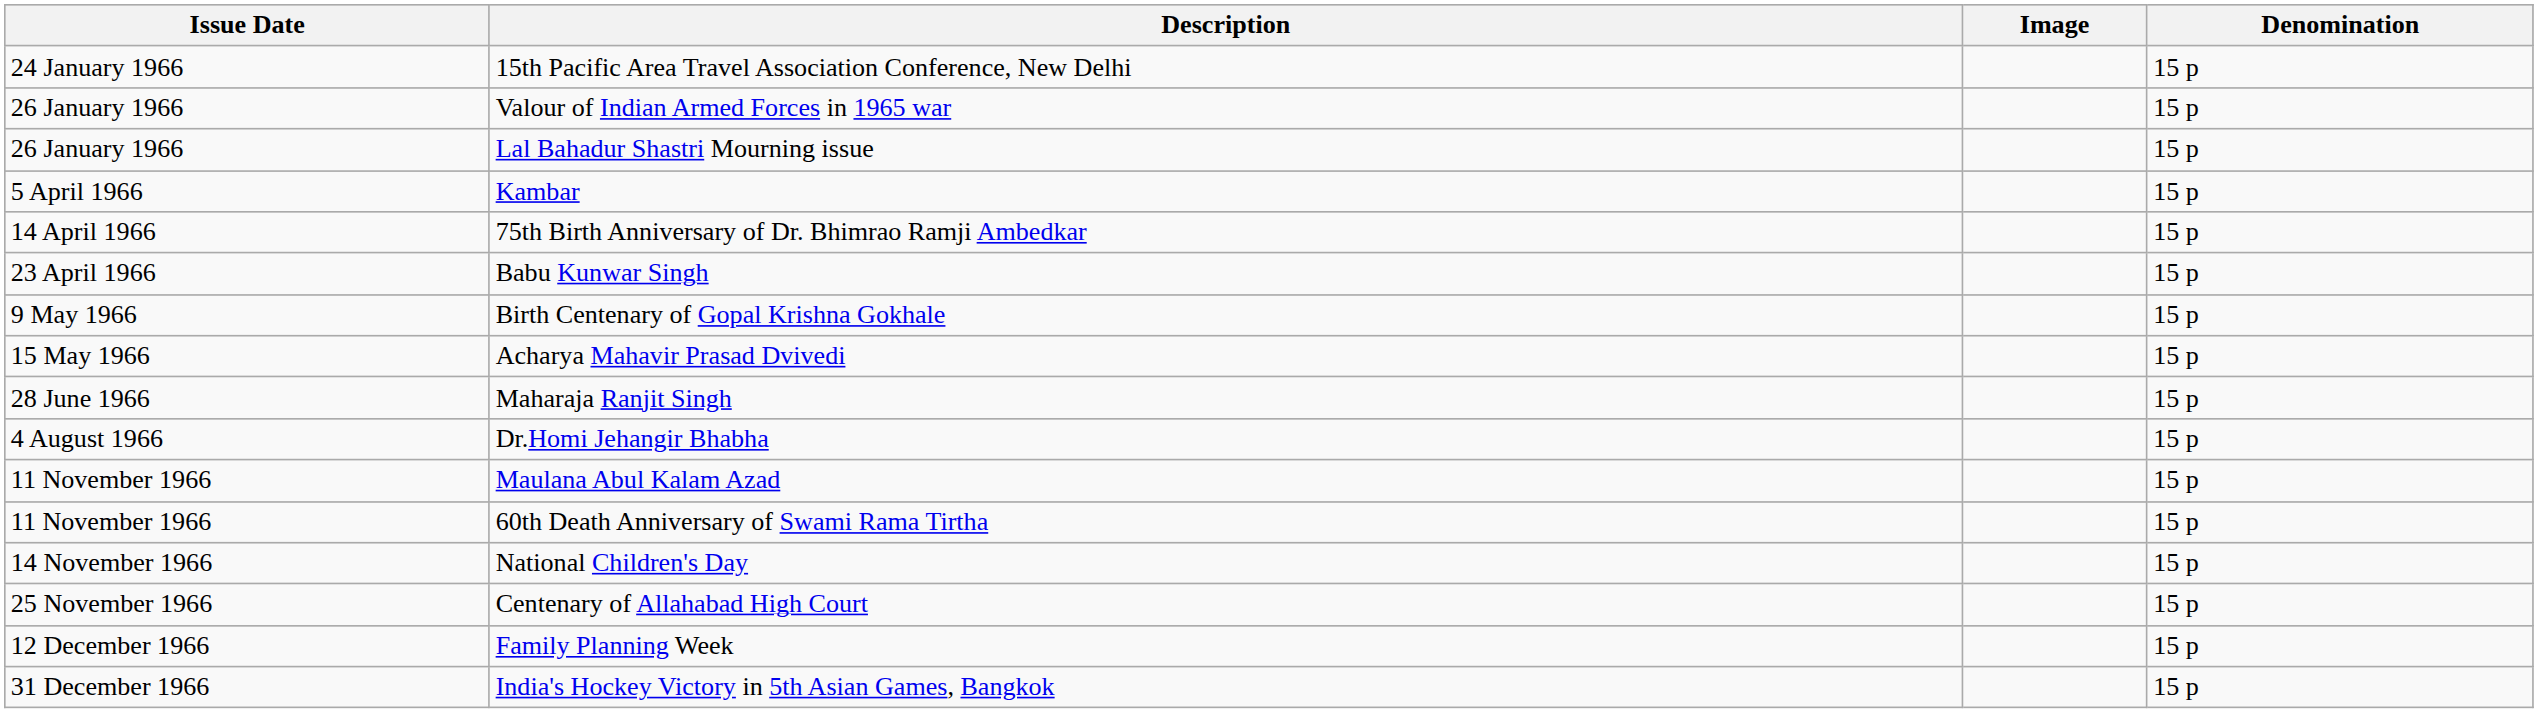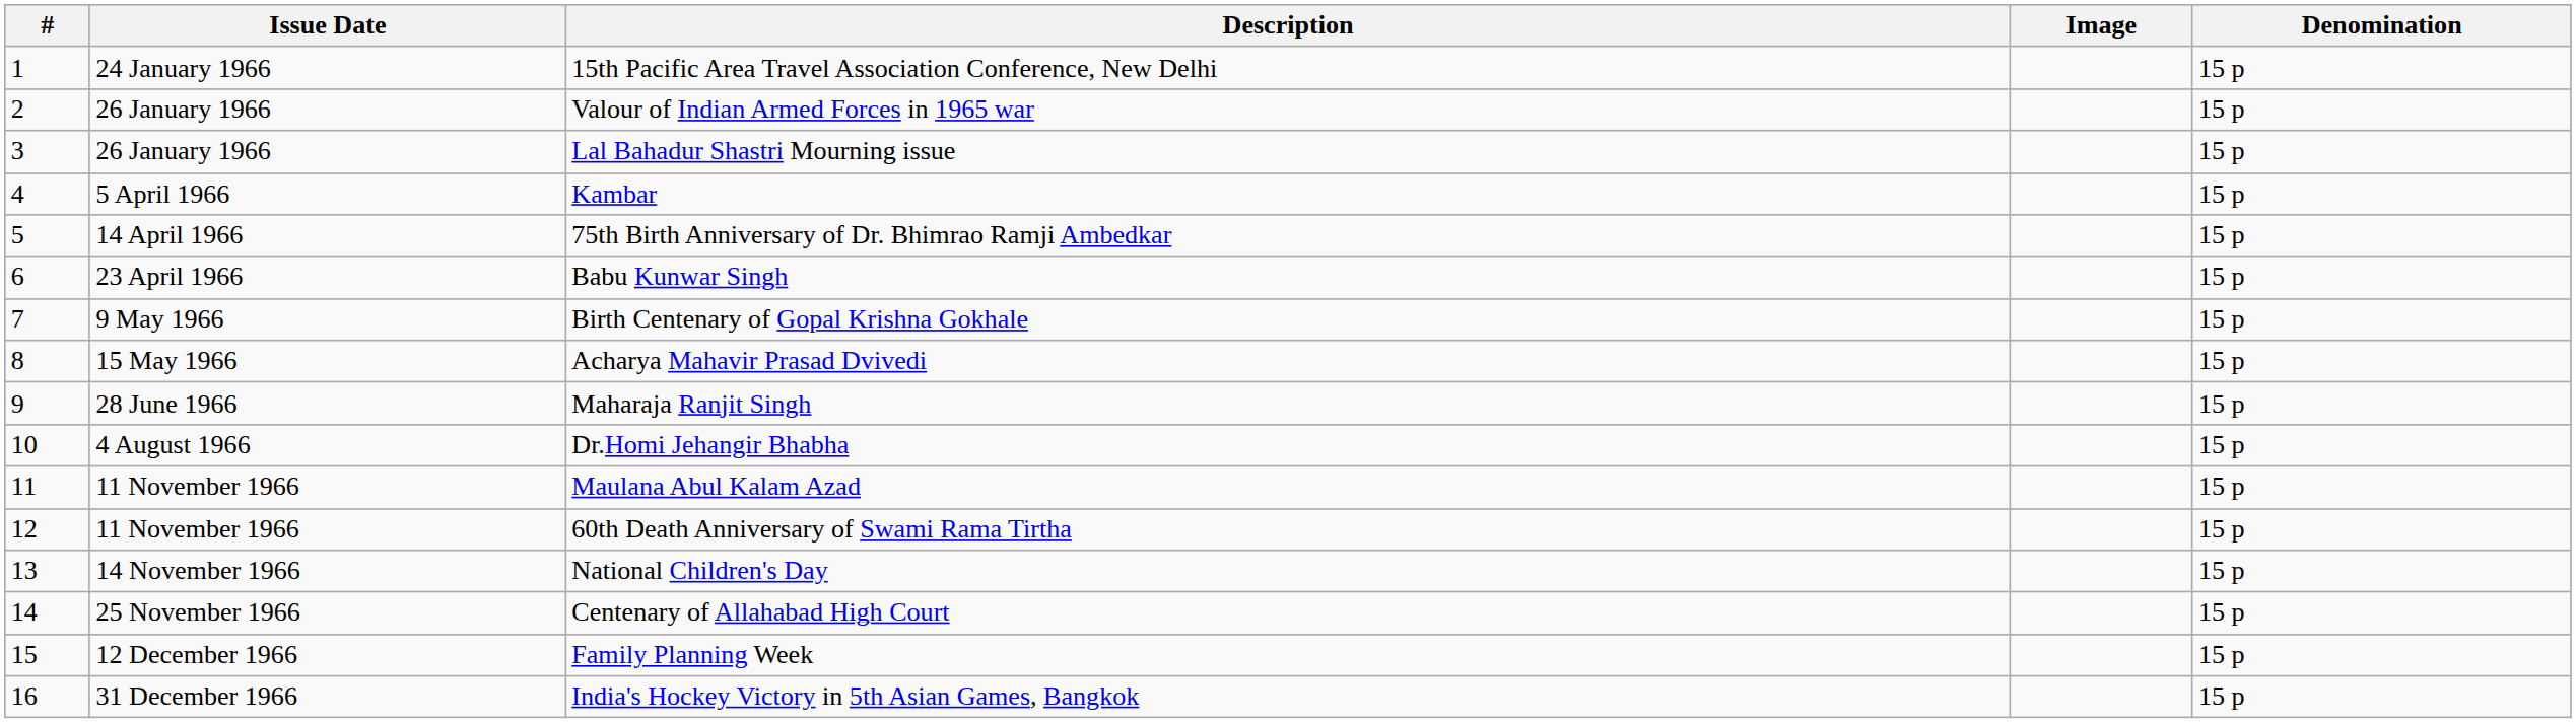+ column: # | 1 | 2 | 3 | 4 | 5 | 6 | 7 | 8 | 9 | 10 | 11 | 12 | 13 | 14 | 15 | 16
